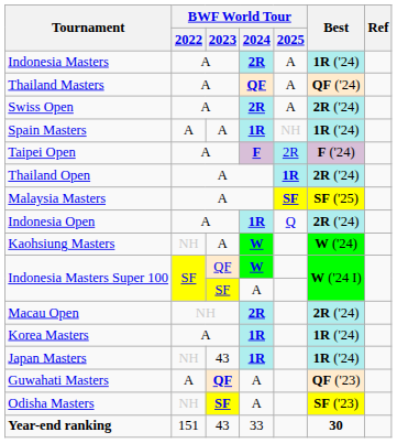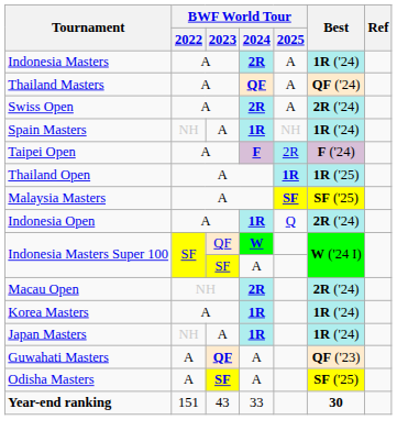Spain Masters | BWF World Tour / 2022: A -> NH
Thailand Open | Best: 2R ('24) -> 1R ('25)
- row: Kaohsiung Masters | NH | A | W | W ('24)
Japan Masters | BWF World Tour / 2023: 43 -> A
Odisha Masters | BWF World Tour / 2022: NH -> A
Odisha Masters | Best: SF ('23) -> SF ('25)
